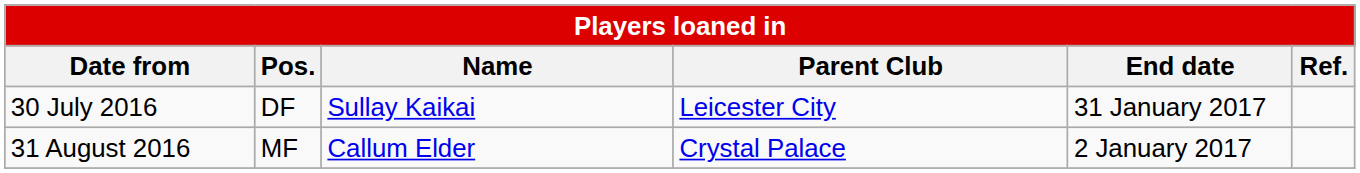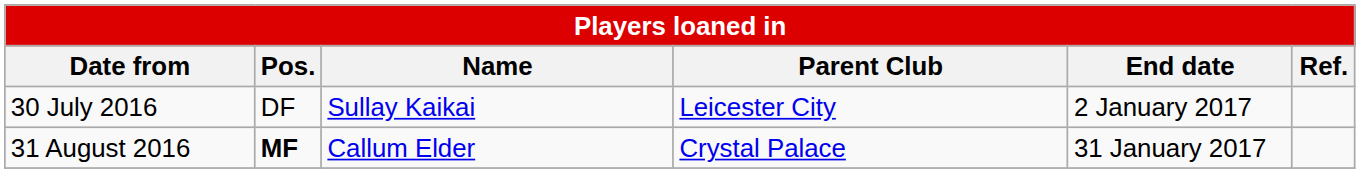30 July 2016 | End date: 31 January 2017 -> 2 January 2017
31 August 2016 | Pos.: normal -> bold
31 August 2016 | End date: 2 January 2017 -> 31 January 2017
